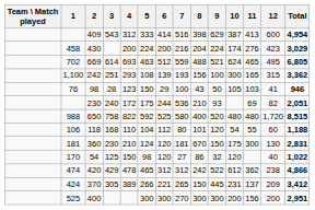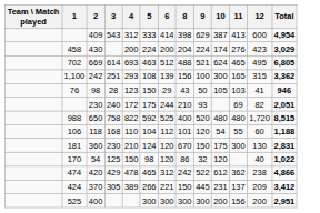- column: 7 | 516 | 216 | 559 | 193 | 100 | 536 | 580 | 80 | 181 | 27 | 312 | 265 | 270
